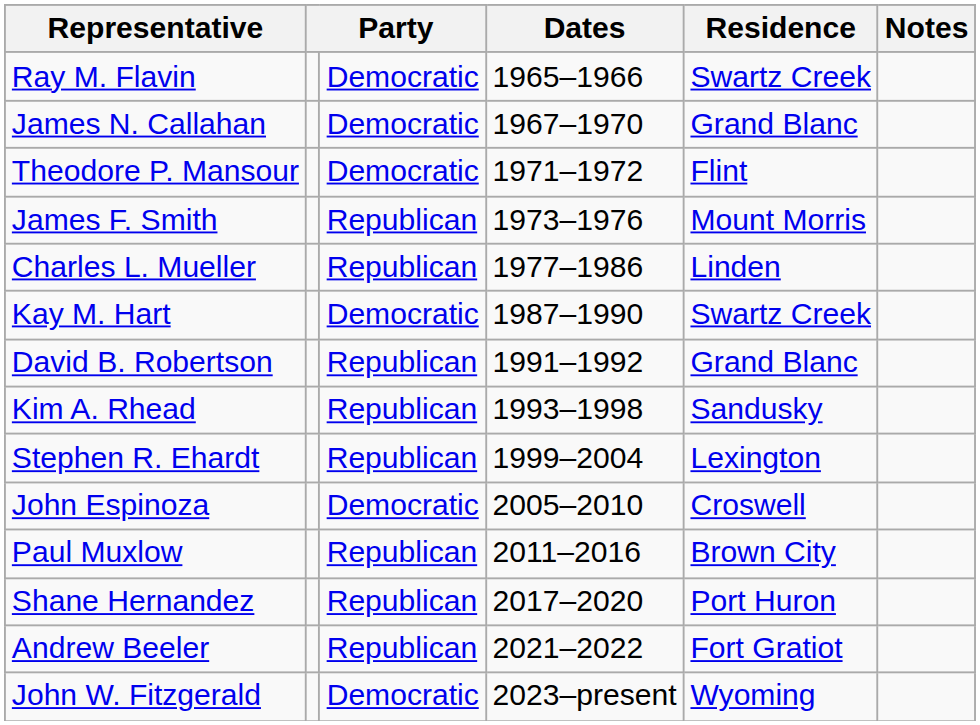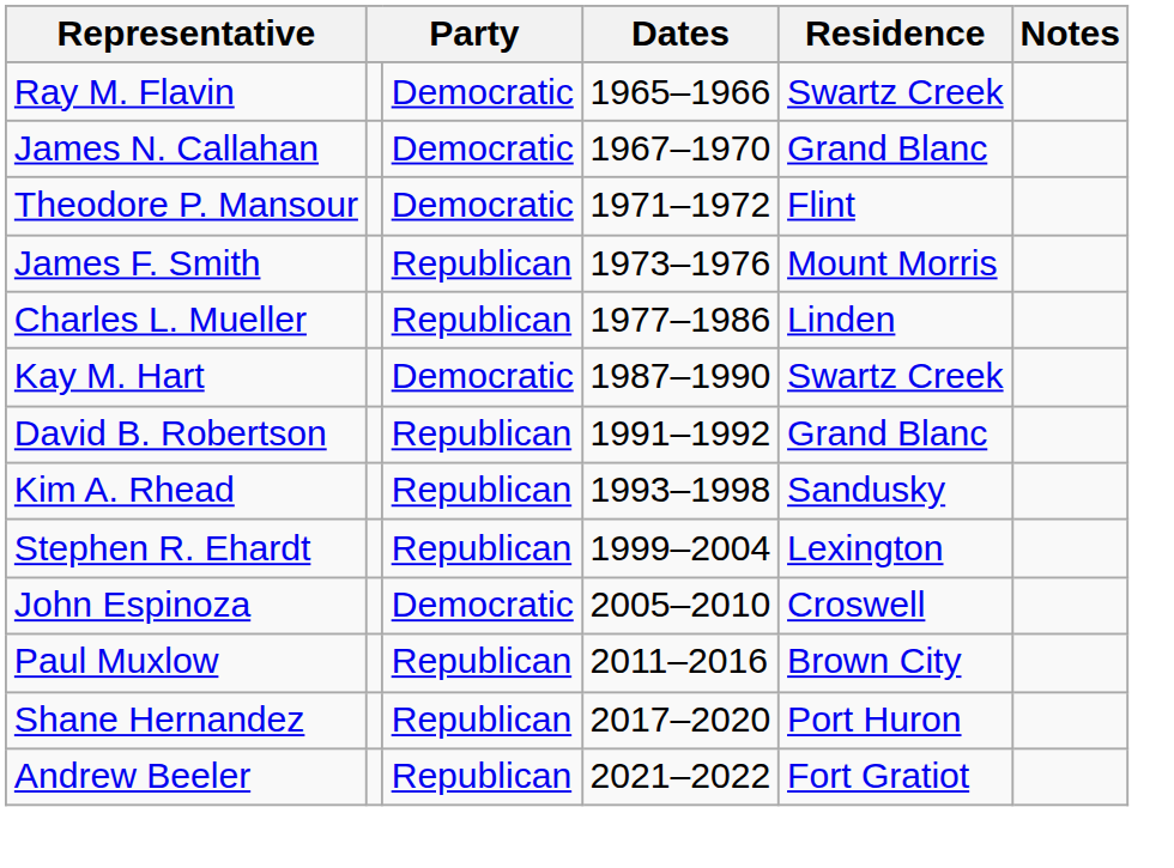- row: John W. Fitzgerald | Democratic | 2023–present | Wyoming
